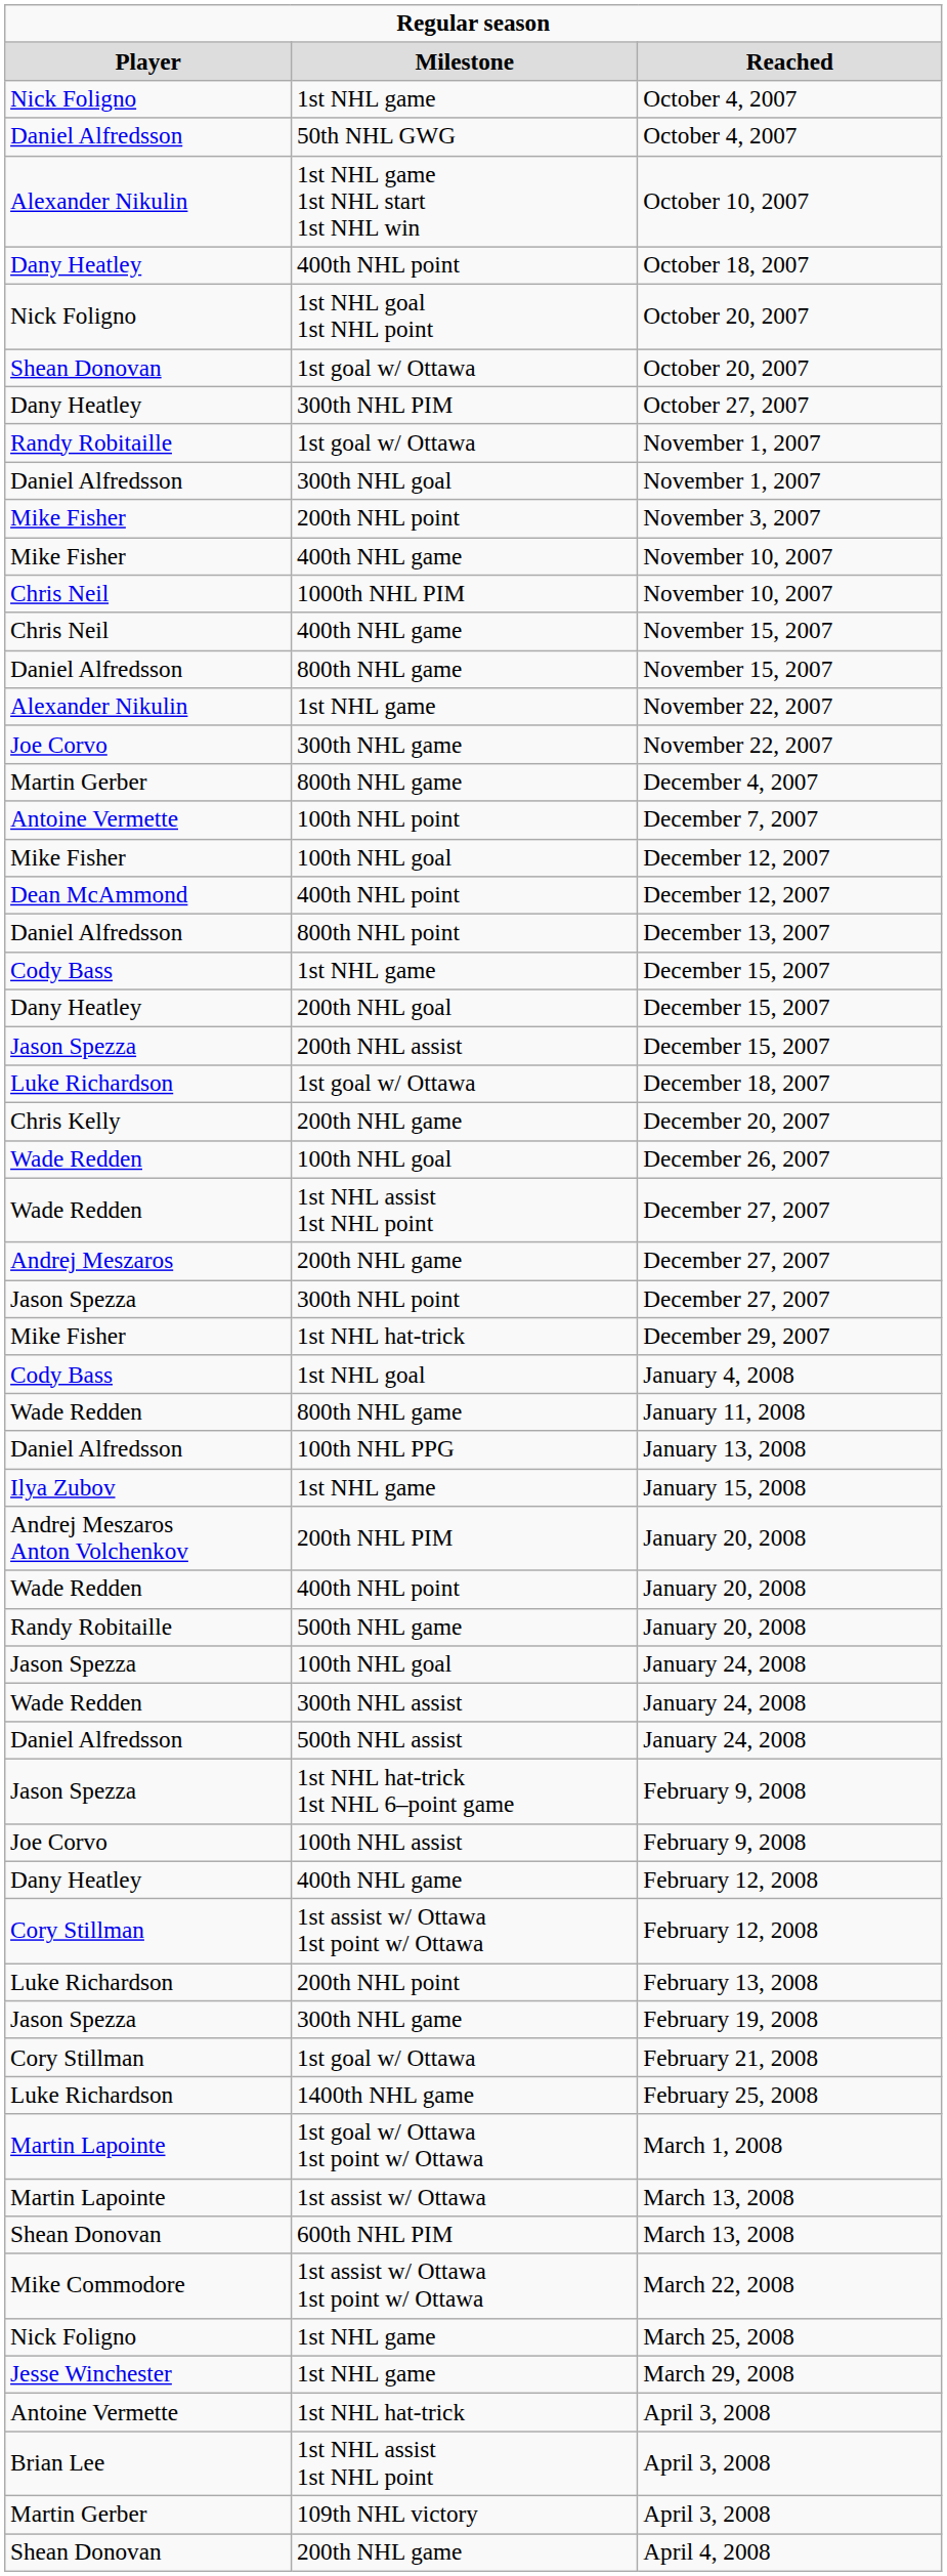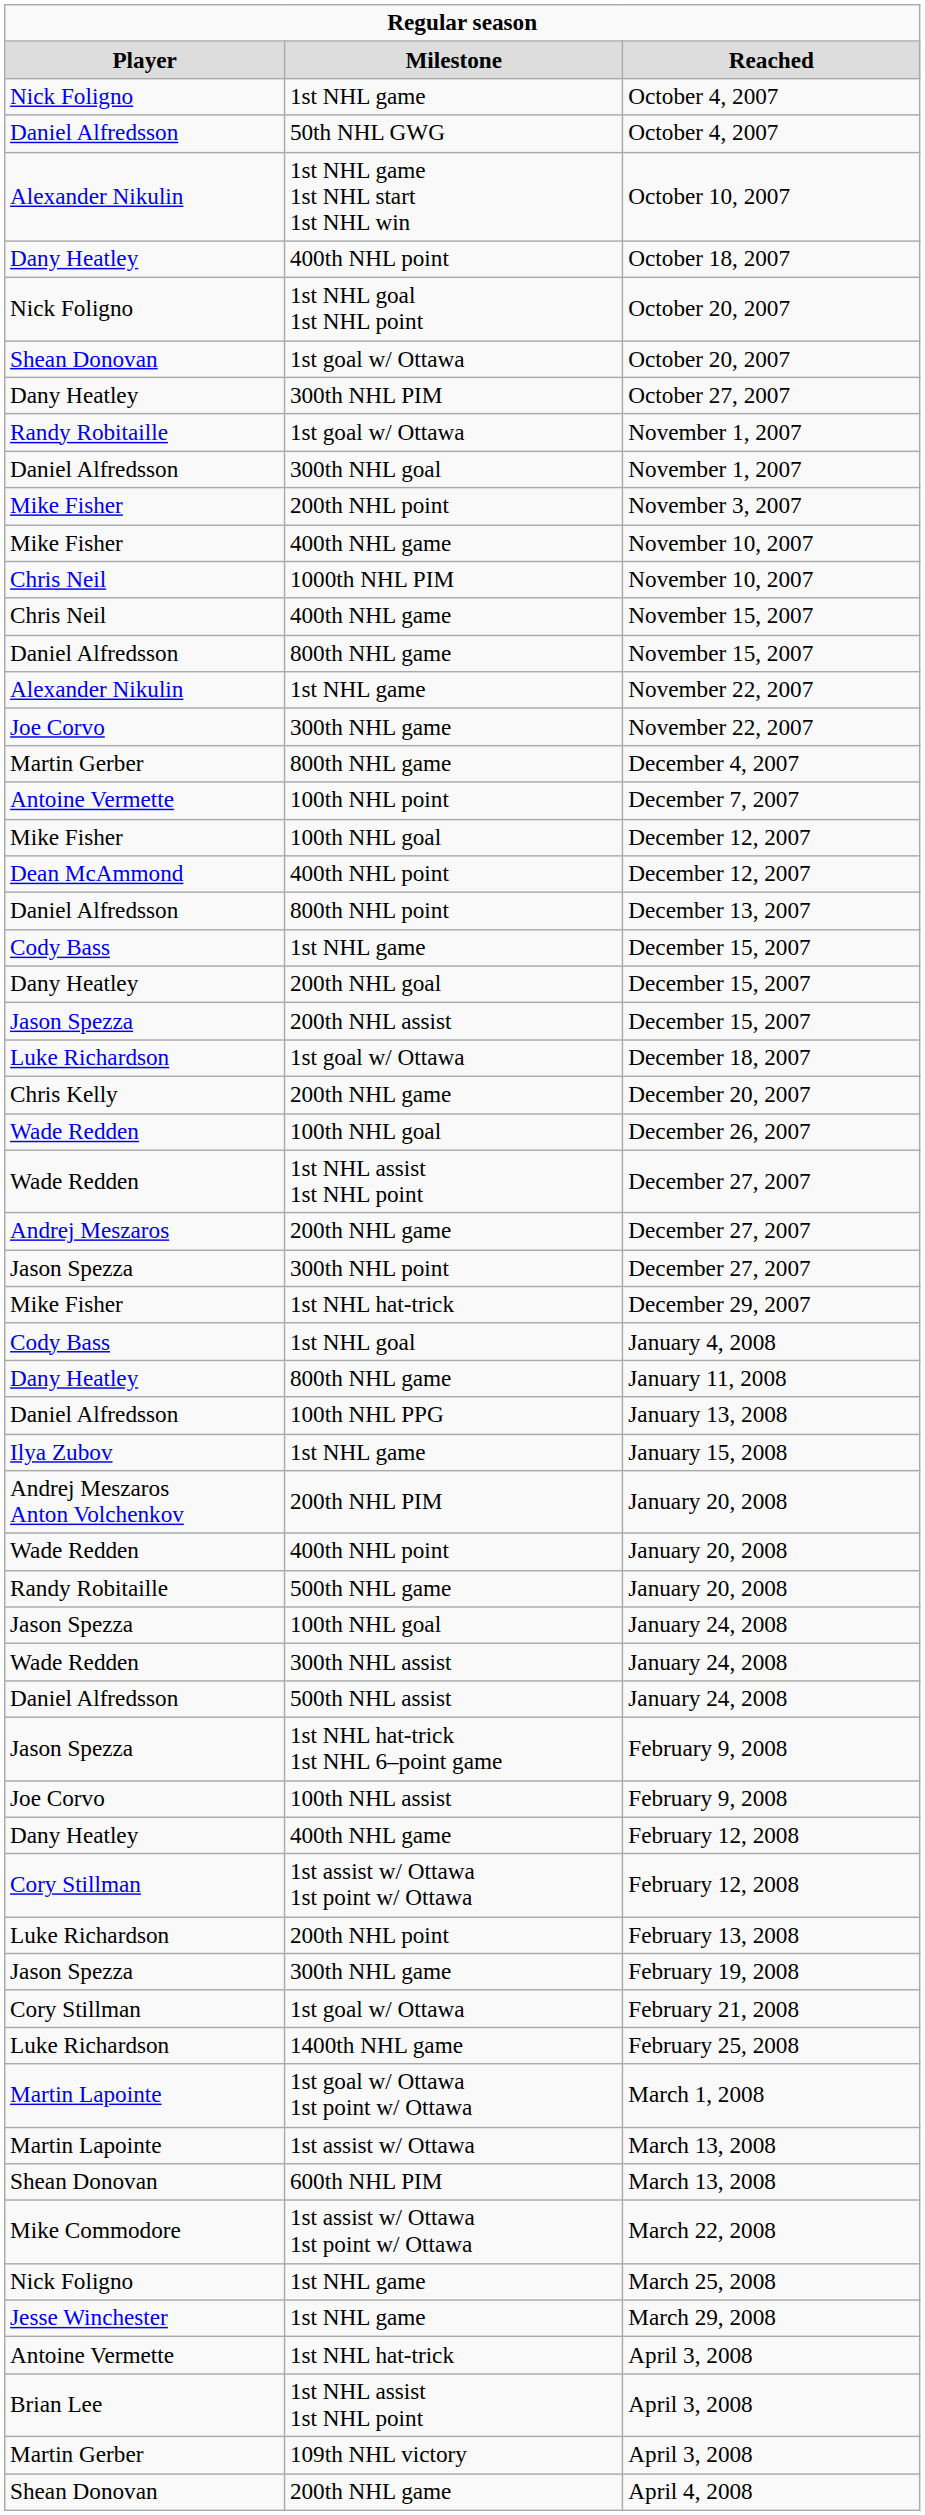January 11, 2008 | column 1: Wade Redden -> Dany Heatley
